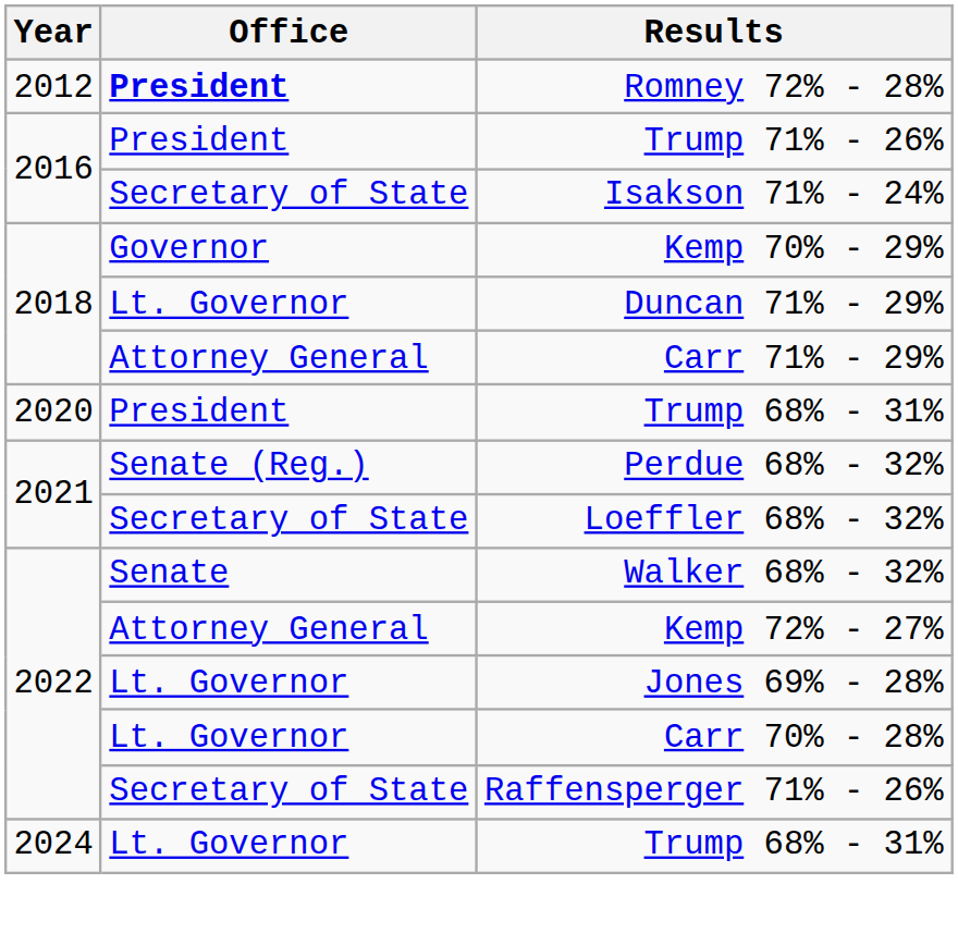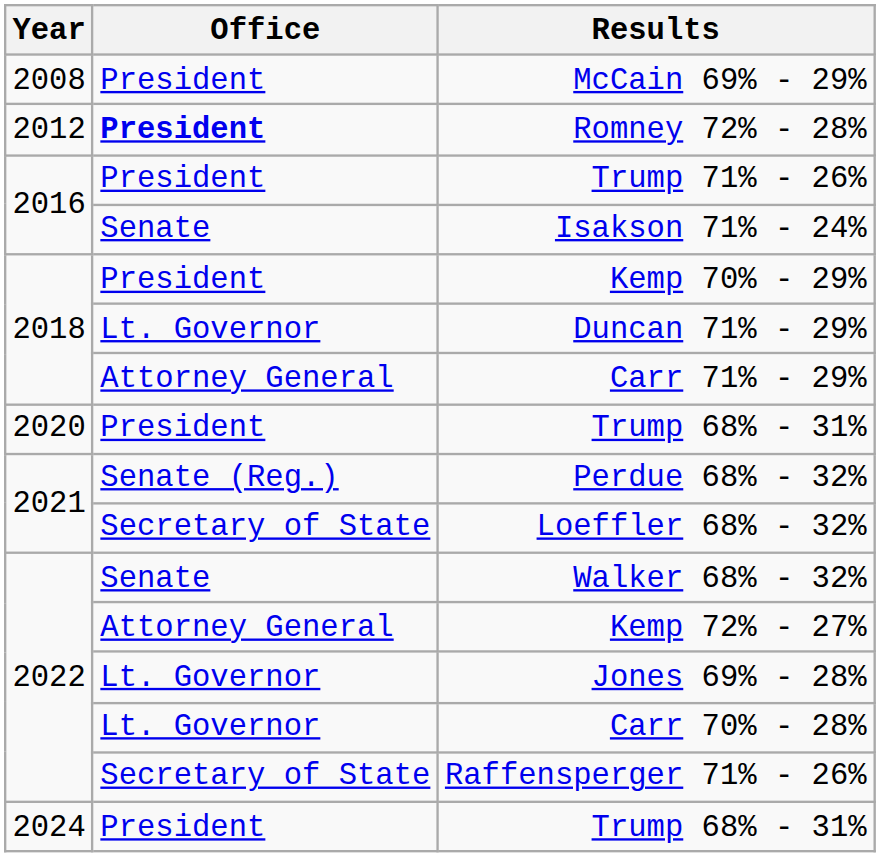+ row: 2008 | President | McCain 69% - 29%
Isakson 71% - 24% | Office: Secretary of State -> Senate
Kemp 70% - 29% | Office: Governor -> President
2024 / Trump 68% - 31% | Office: Lt. Governor -> President
